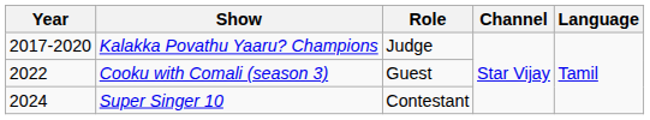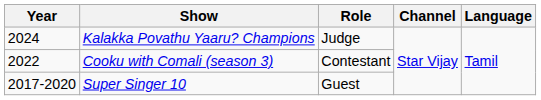Kalakka Povathu Yaaru? Champions | Year: 2017-2020 -> 2024
Cooku with Comali (season 3) | Role: Guest -> Contestant
Super Singer 10 | Year: 2024 -> 2017-2020
Super Singer 10 | Role: Contestant -> Guest
